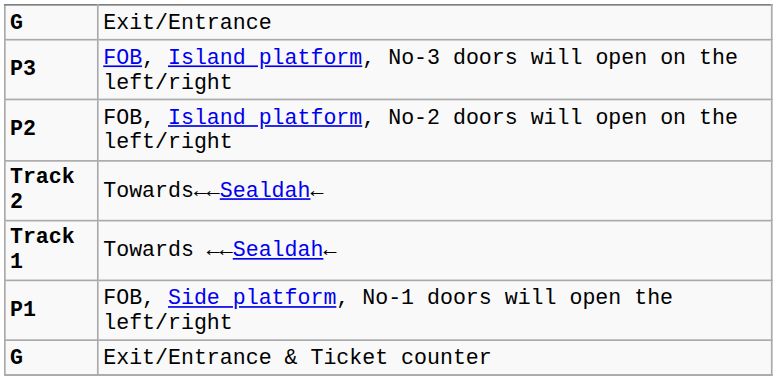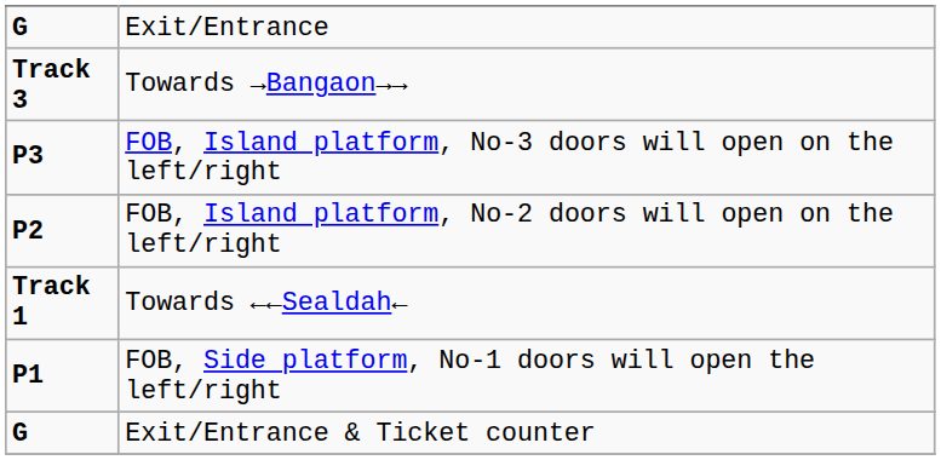+ row: Track 3 | Towards →Bangaon→→
- row: Track 2 | Towards←←Sealdah←
